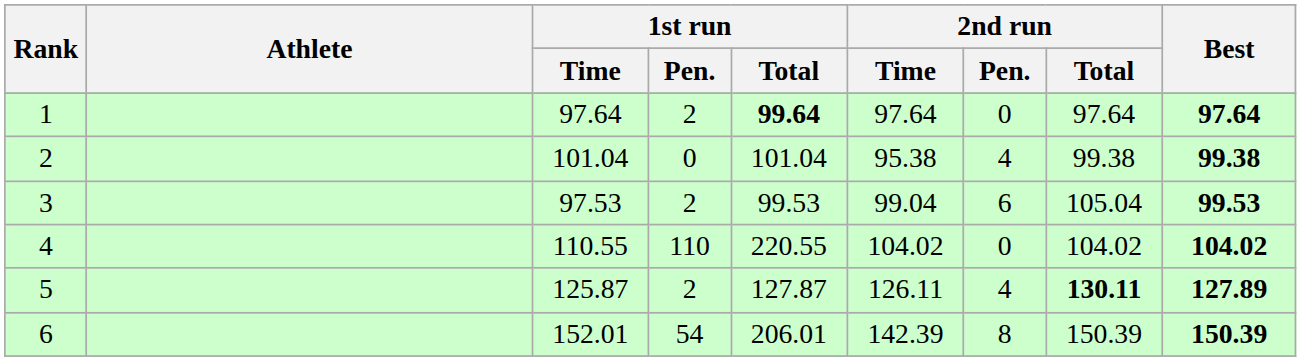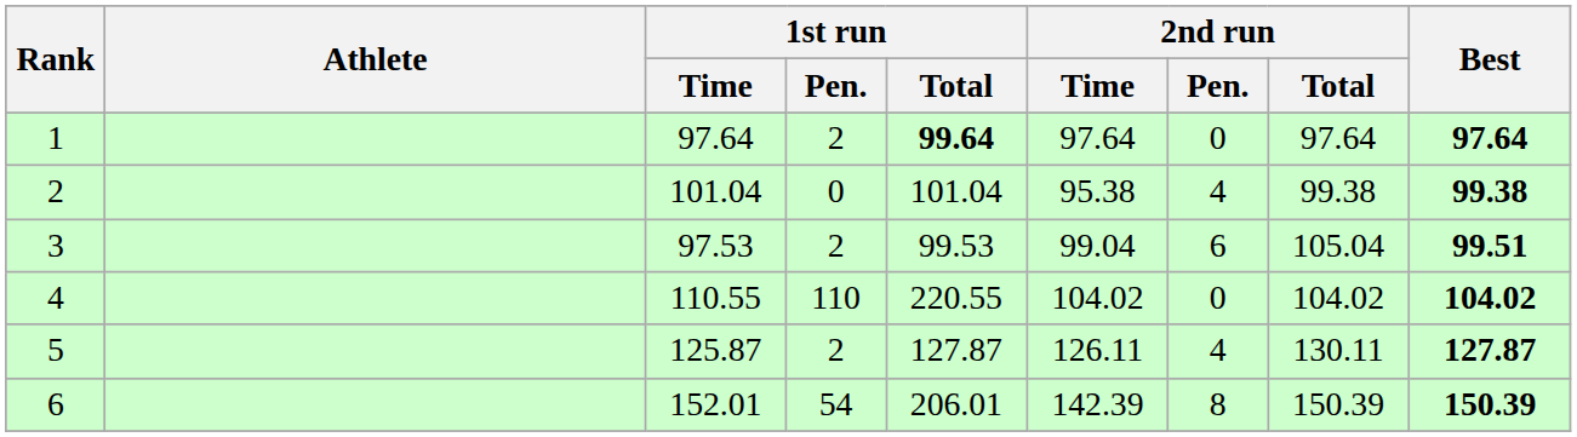3 | Best: 99.53 -> 99.51
5 | 2nd run / Total: bold -> normal
5 | Best: 127.89 -> 127.87
